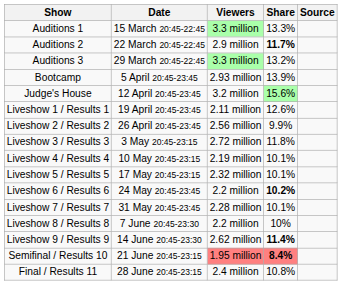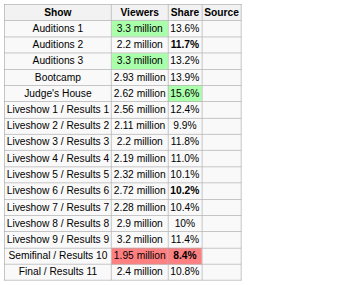- column: Date | 15 March 20:45-22:45 | 22 March 20:45-22:45 | 29 March 20:45-22:45 | 5 April 20:45-23:45 | 12 April 20:45-23:45 | 19 April 20:45-23:45 | 26 April 20:45-23:45 | 3 May 20:45-23:15 | 10 May 20:45-23:15 | 17 May 20:45-23:15 | 24 May 20:45-23:45 | 31 May 20:45-23:45 | 7 June 20:45-23:30 | 14 June 20:45-23:30 | 21 June 20:45-23:15 | 28 June 20:45-23:15
Auditions 1 | Share: 13.3% -> 13.6%
Auditions 2 | Viewers: 2.9 million -> 2.2 million
Judge's House | Viewers: 3.2 million -> 2.62 million
Liveshow 1 / Results 1 | Viewers: 2.11 million -> 2.56 million
Liveshow 1 / Results 1 | Share: 12.6% -> 12.4%
Liveshow 2 / Results 2 | Viewers: 2.56 million -> 2.11 million
Liveshow 3 / Results 3 | Viewers: 2.72 million -> 2.2 million
Liveshow 4 / Results 4 | Share: 10.1% -> 11.0%
Liveshow 6 / Results 6 | Viewers: 2.2 million -> 2.72 million
Liveshow 7 / Results 7 | Share: 10.1% -> 10.4%
Liveshow 8 / Results 8 | Viewers: 2.2 million -> 2.9 million
Liveshow 9 / Results 9 | Viewers: 2.62 million -> 3.2 million
Liveshow 9 / Results 9 | Share: bold -> normal
